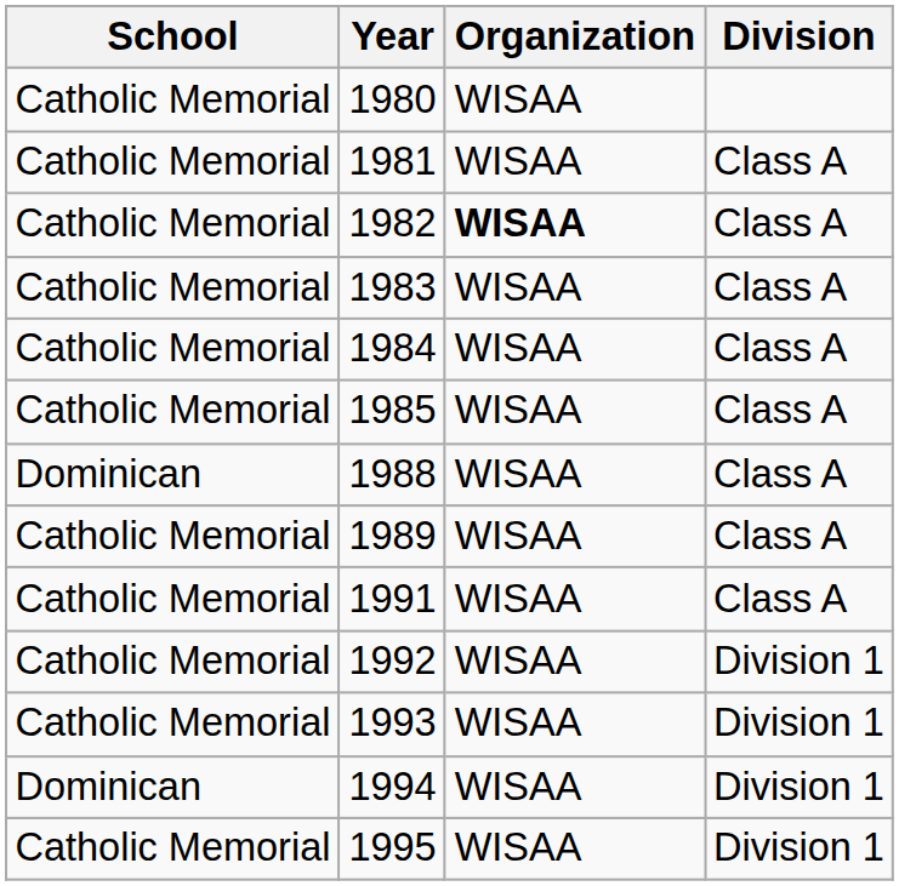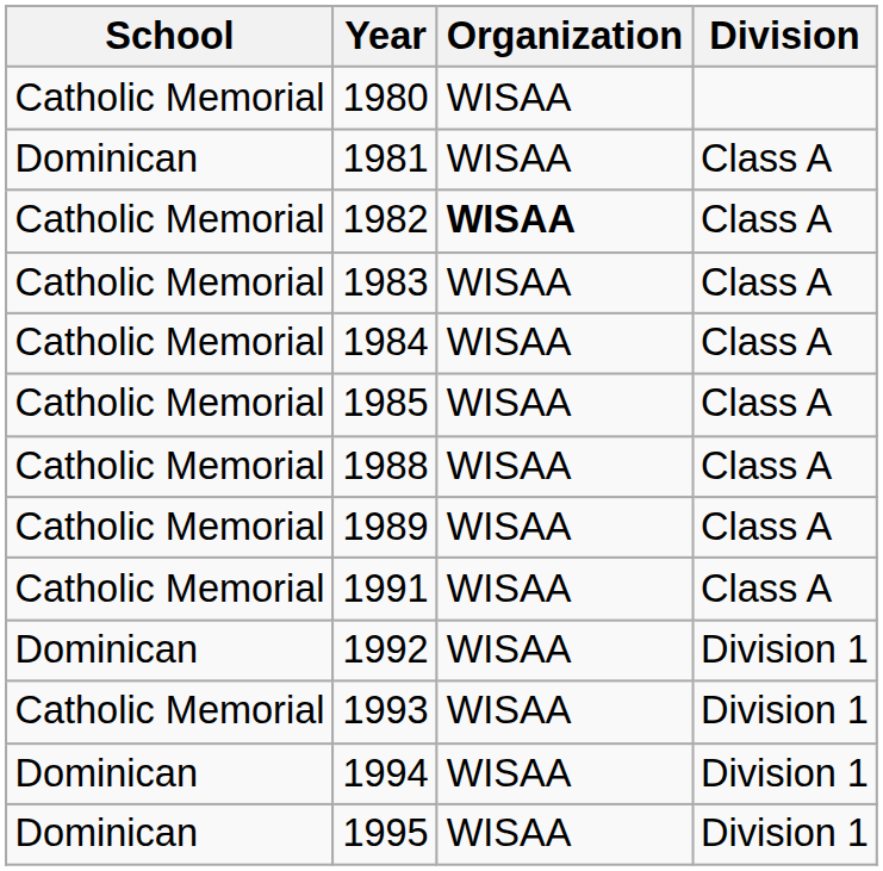1981 | School: Catholic Memorial -> Dominican
1988 | School: Dominican -> Catholic Memorial
1992 | School: Catholic Memorial -> Dominican
1995 | School: Catholic Memorial -> Dominican
